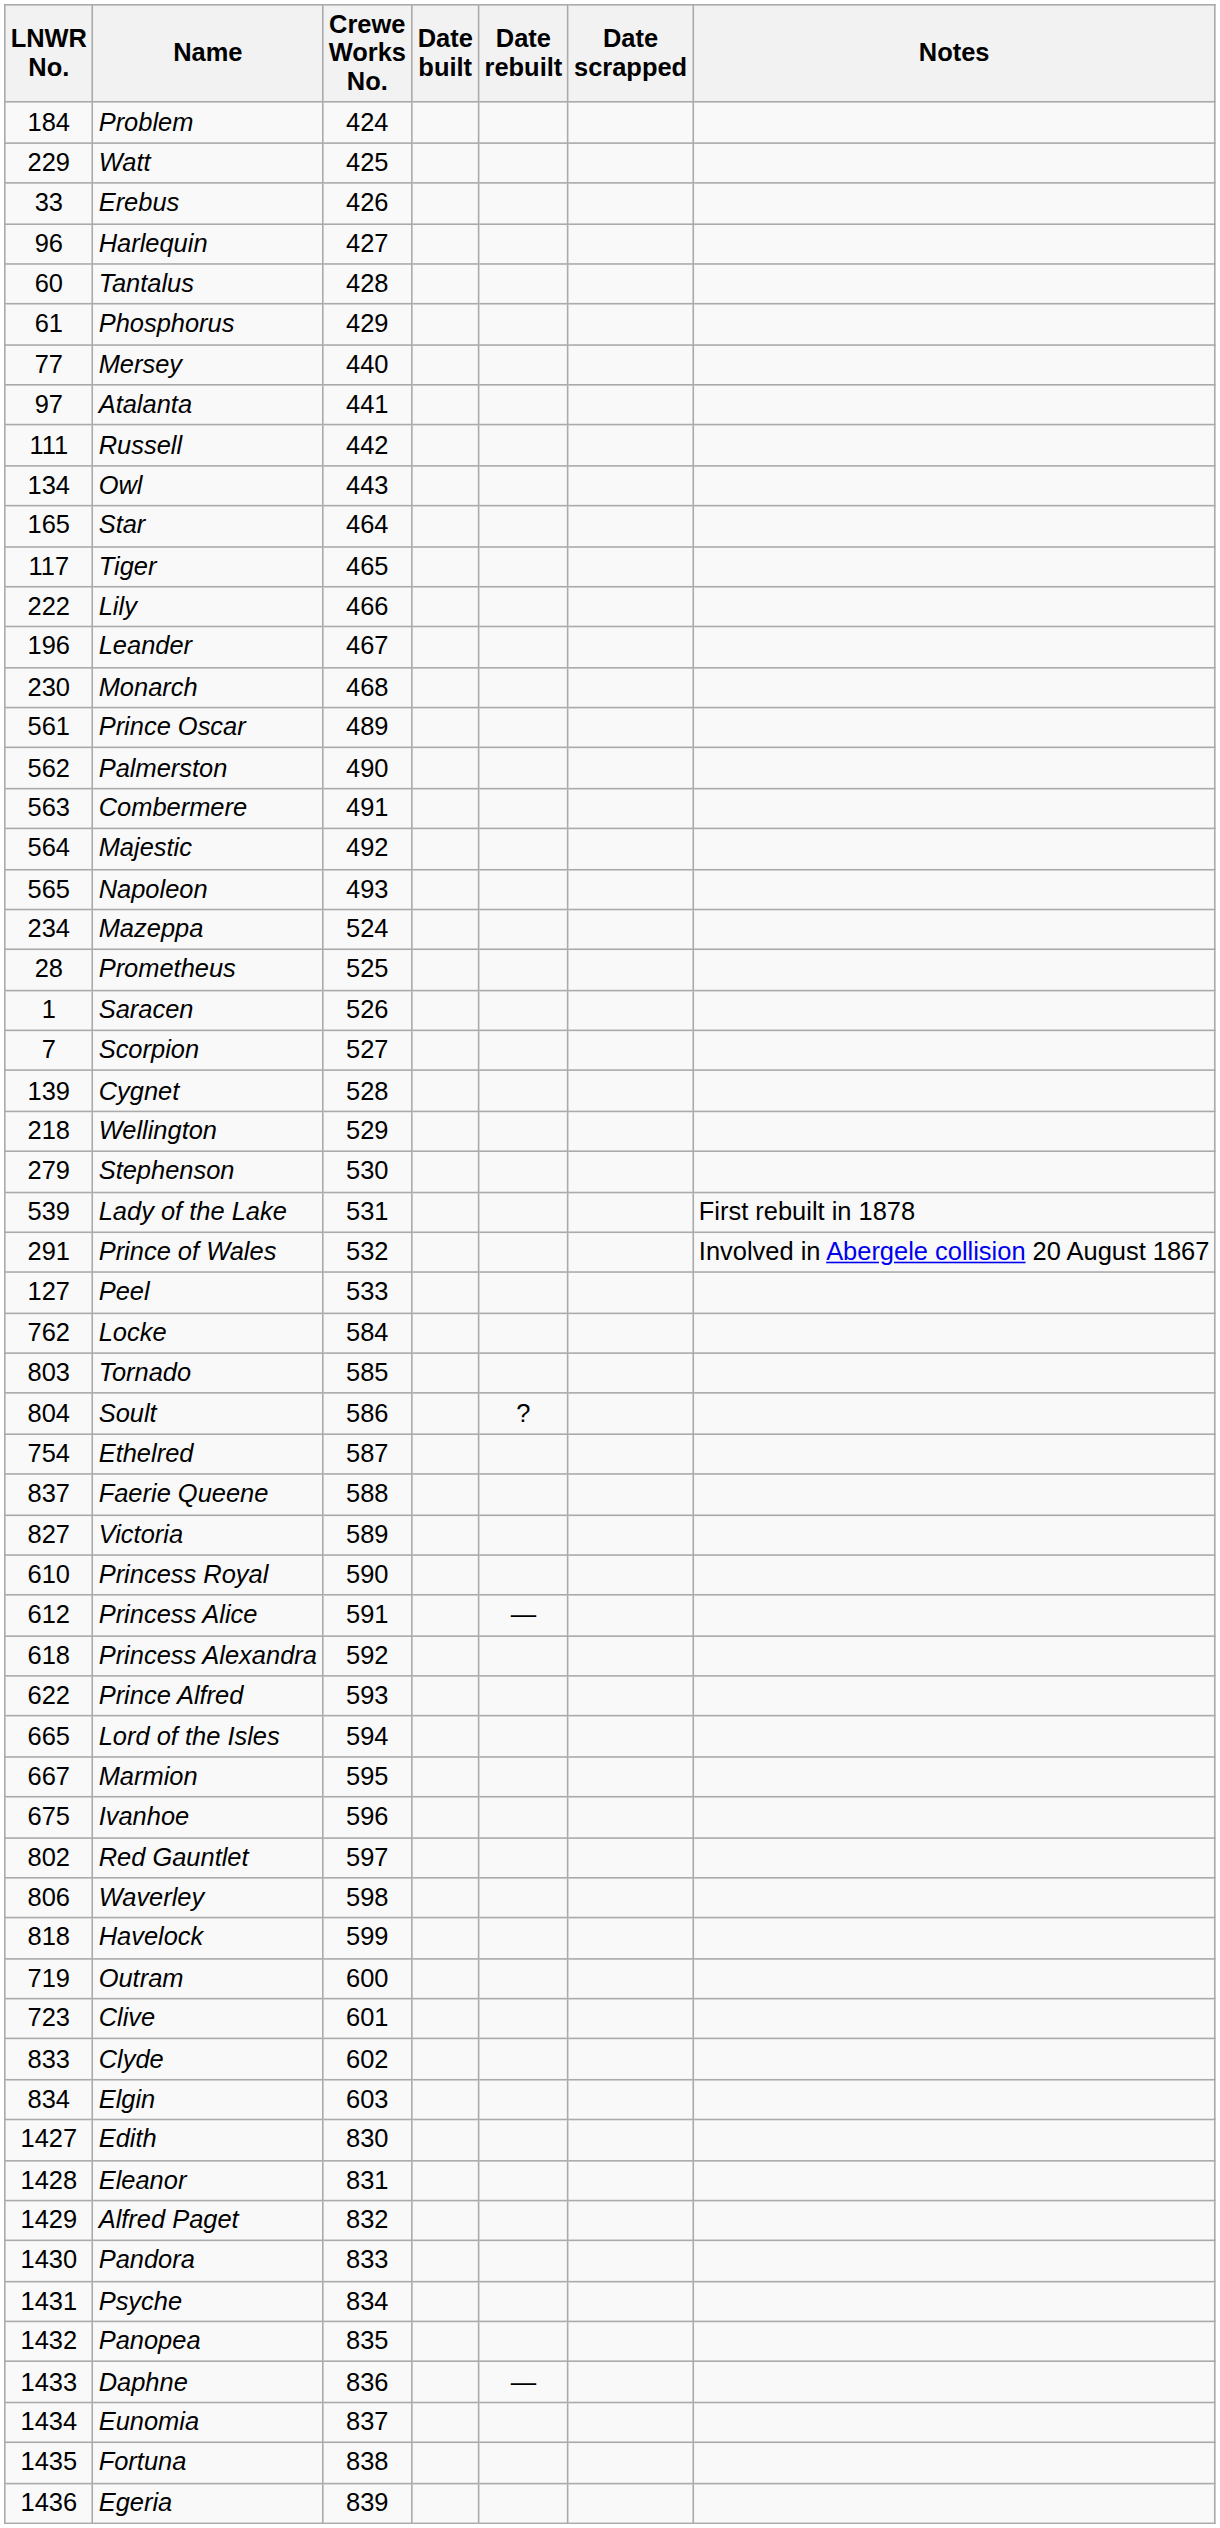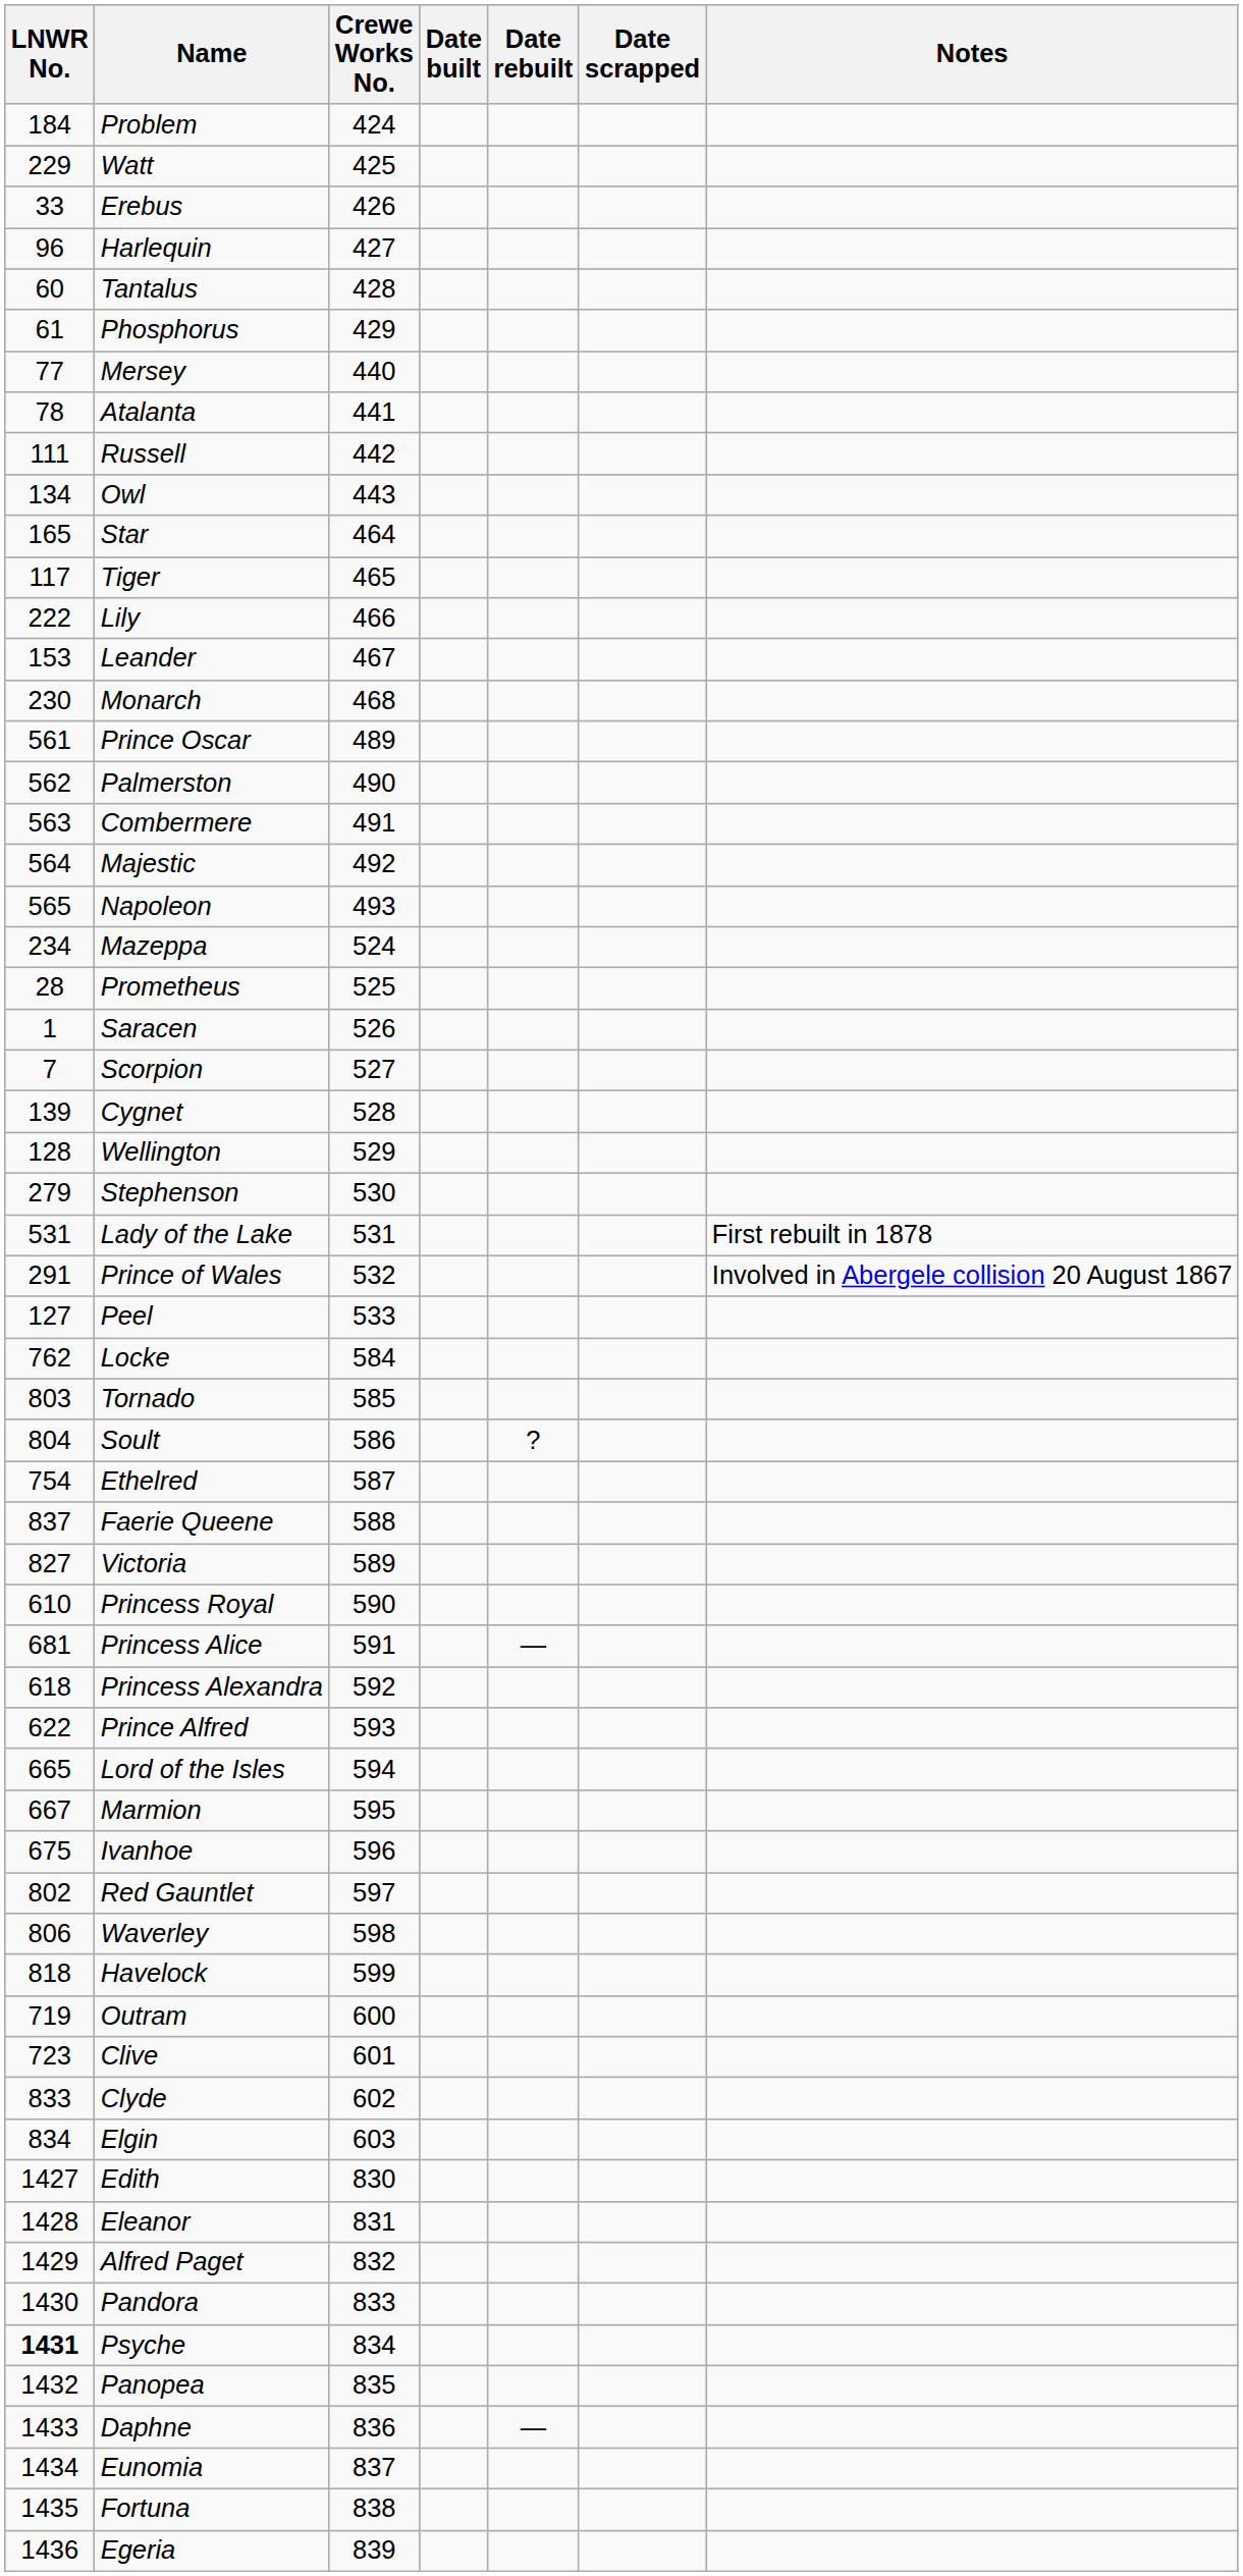Atalanta | LNWR No.: 97 -> 78
Leander | LNWR No.: 196 -> 153
Wellington | LNWR No.: 218 -> 128
Lady of the Lake | LNWR No.: 539 -> 531
Princess Alice | LNWR No.: 612 -> 681
Psyche | LNWR No.: normal -> bold
